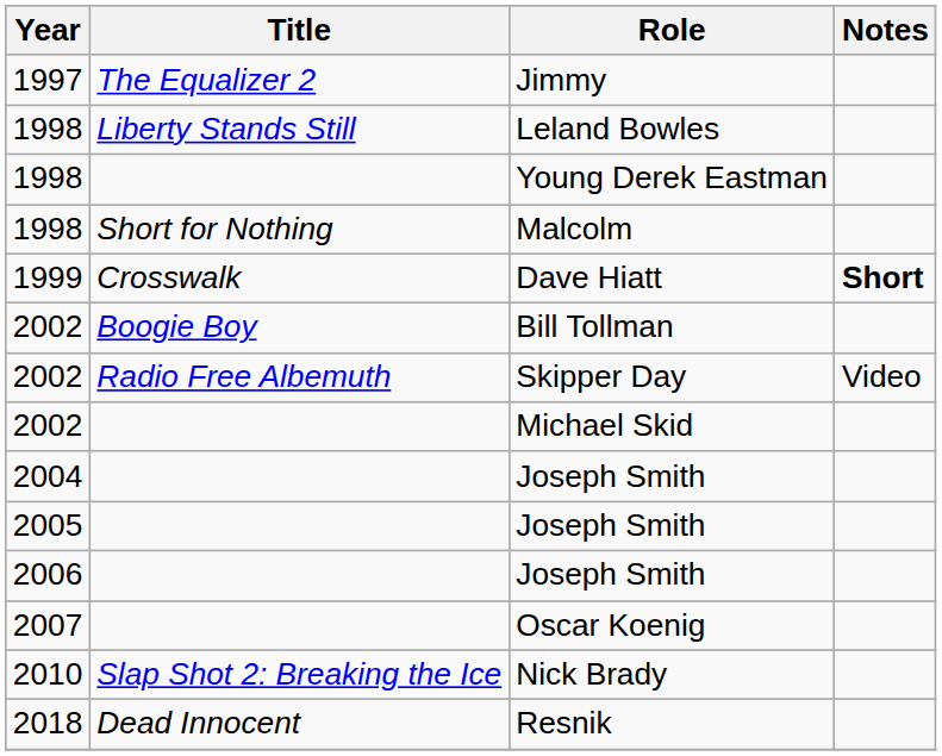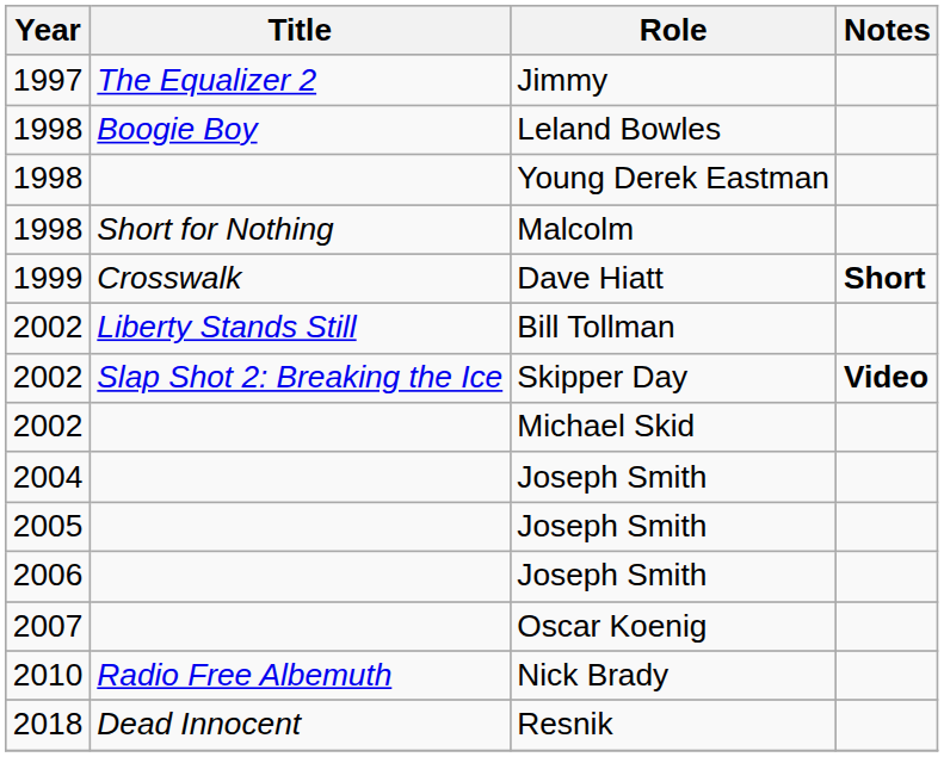Leland Bowles | Title: Liberty Stands Still -> Boogie Boy
Bill Tollman | Title: Boogie Boy -> Liberty Stands Still
Skipper Day | Title: Radio Free Albemuth -> Slap Shot 2: Breaking the Ice
Skipper Day | Notes: normal -> bold
Nick Brady | Title: Slap Shot 2: Breaking the Ice -> Radio Free Albemuth
